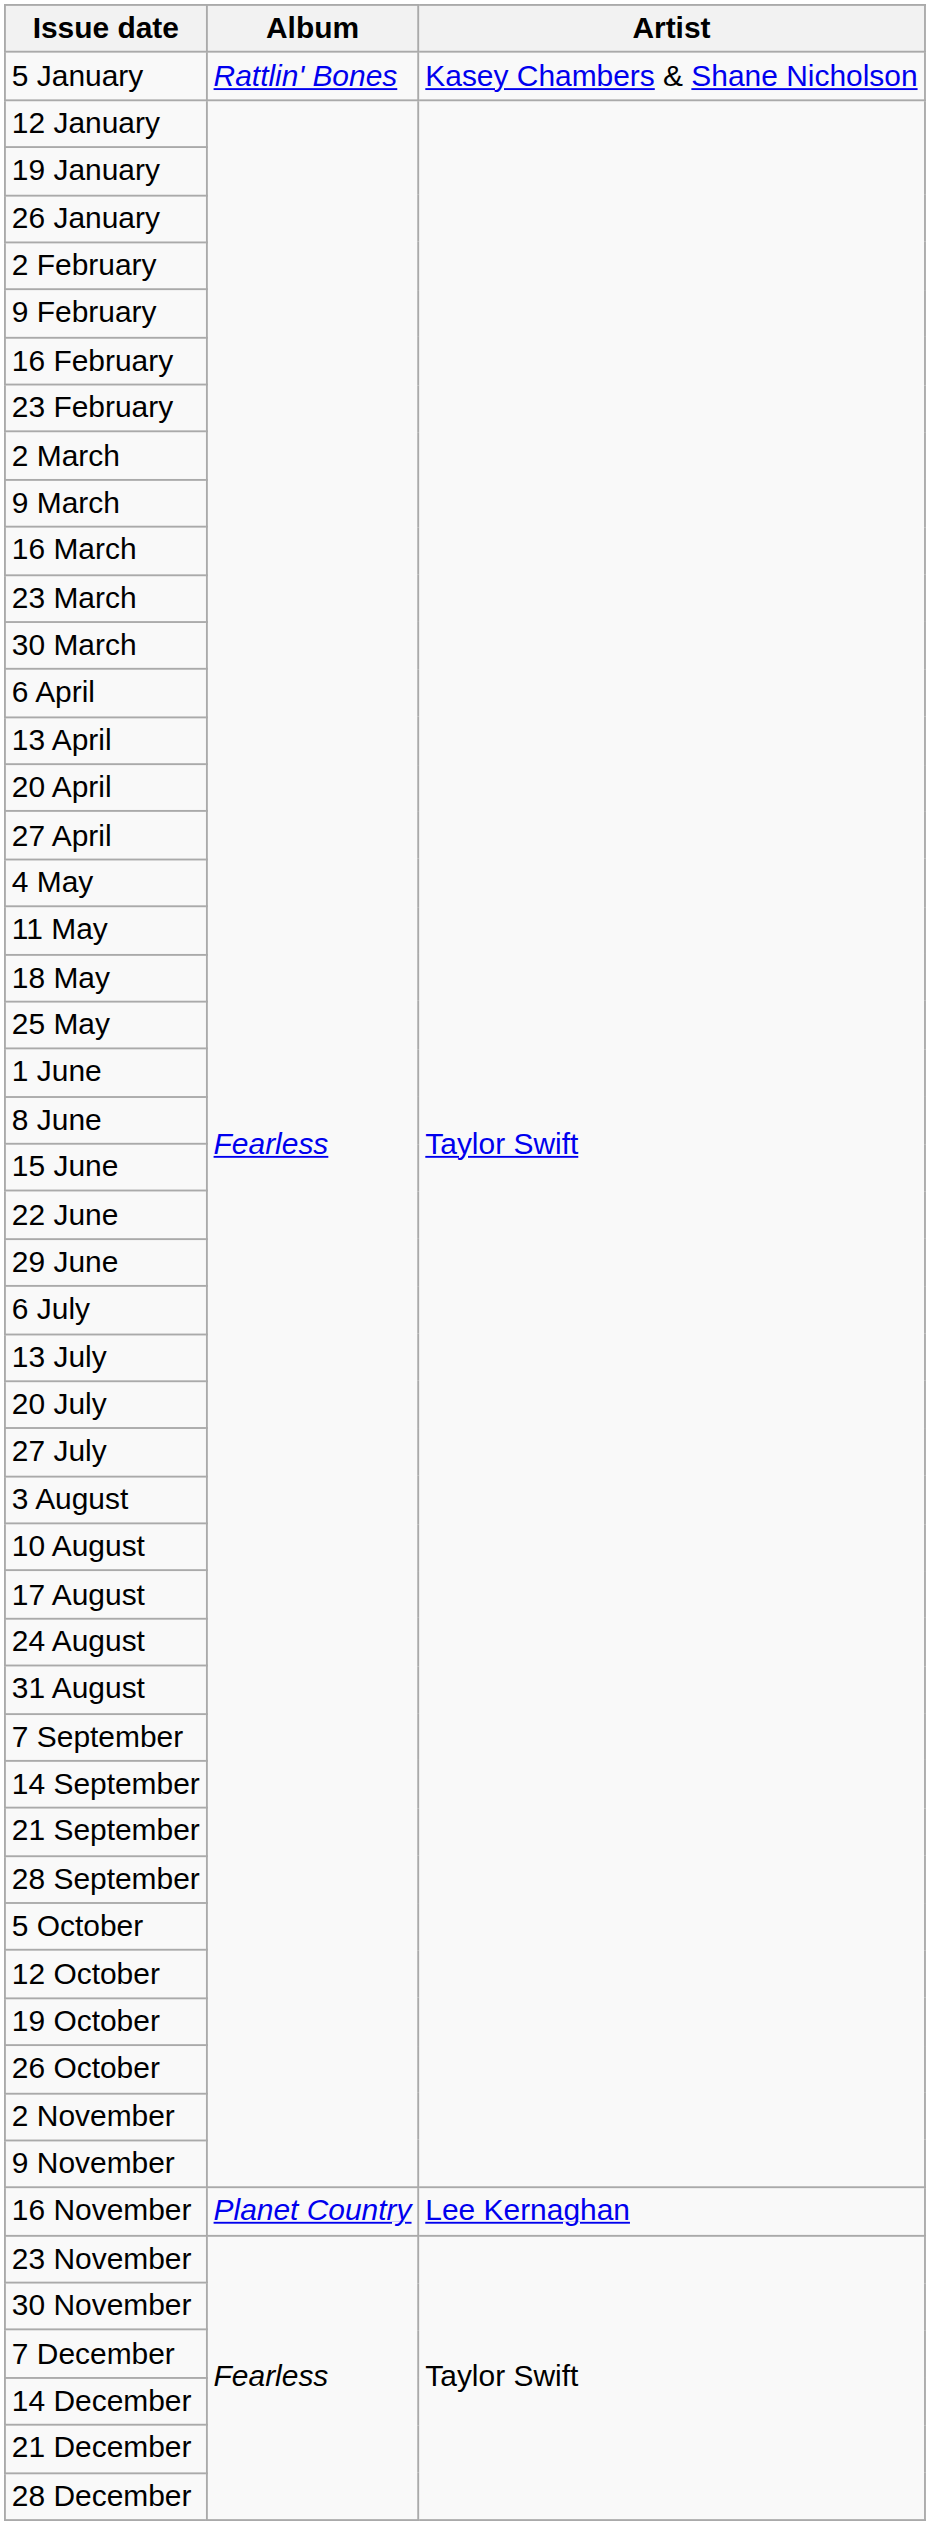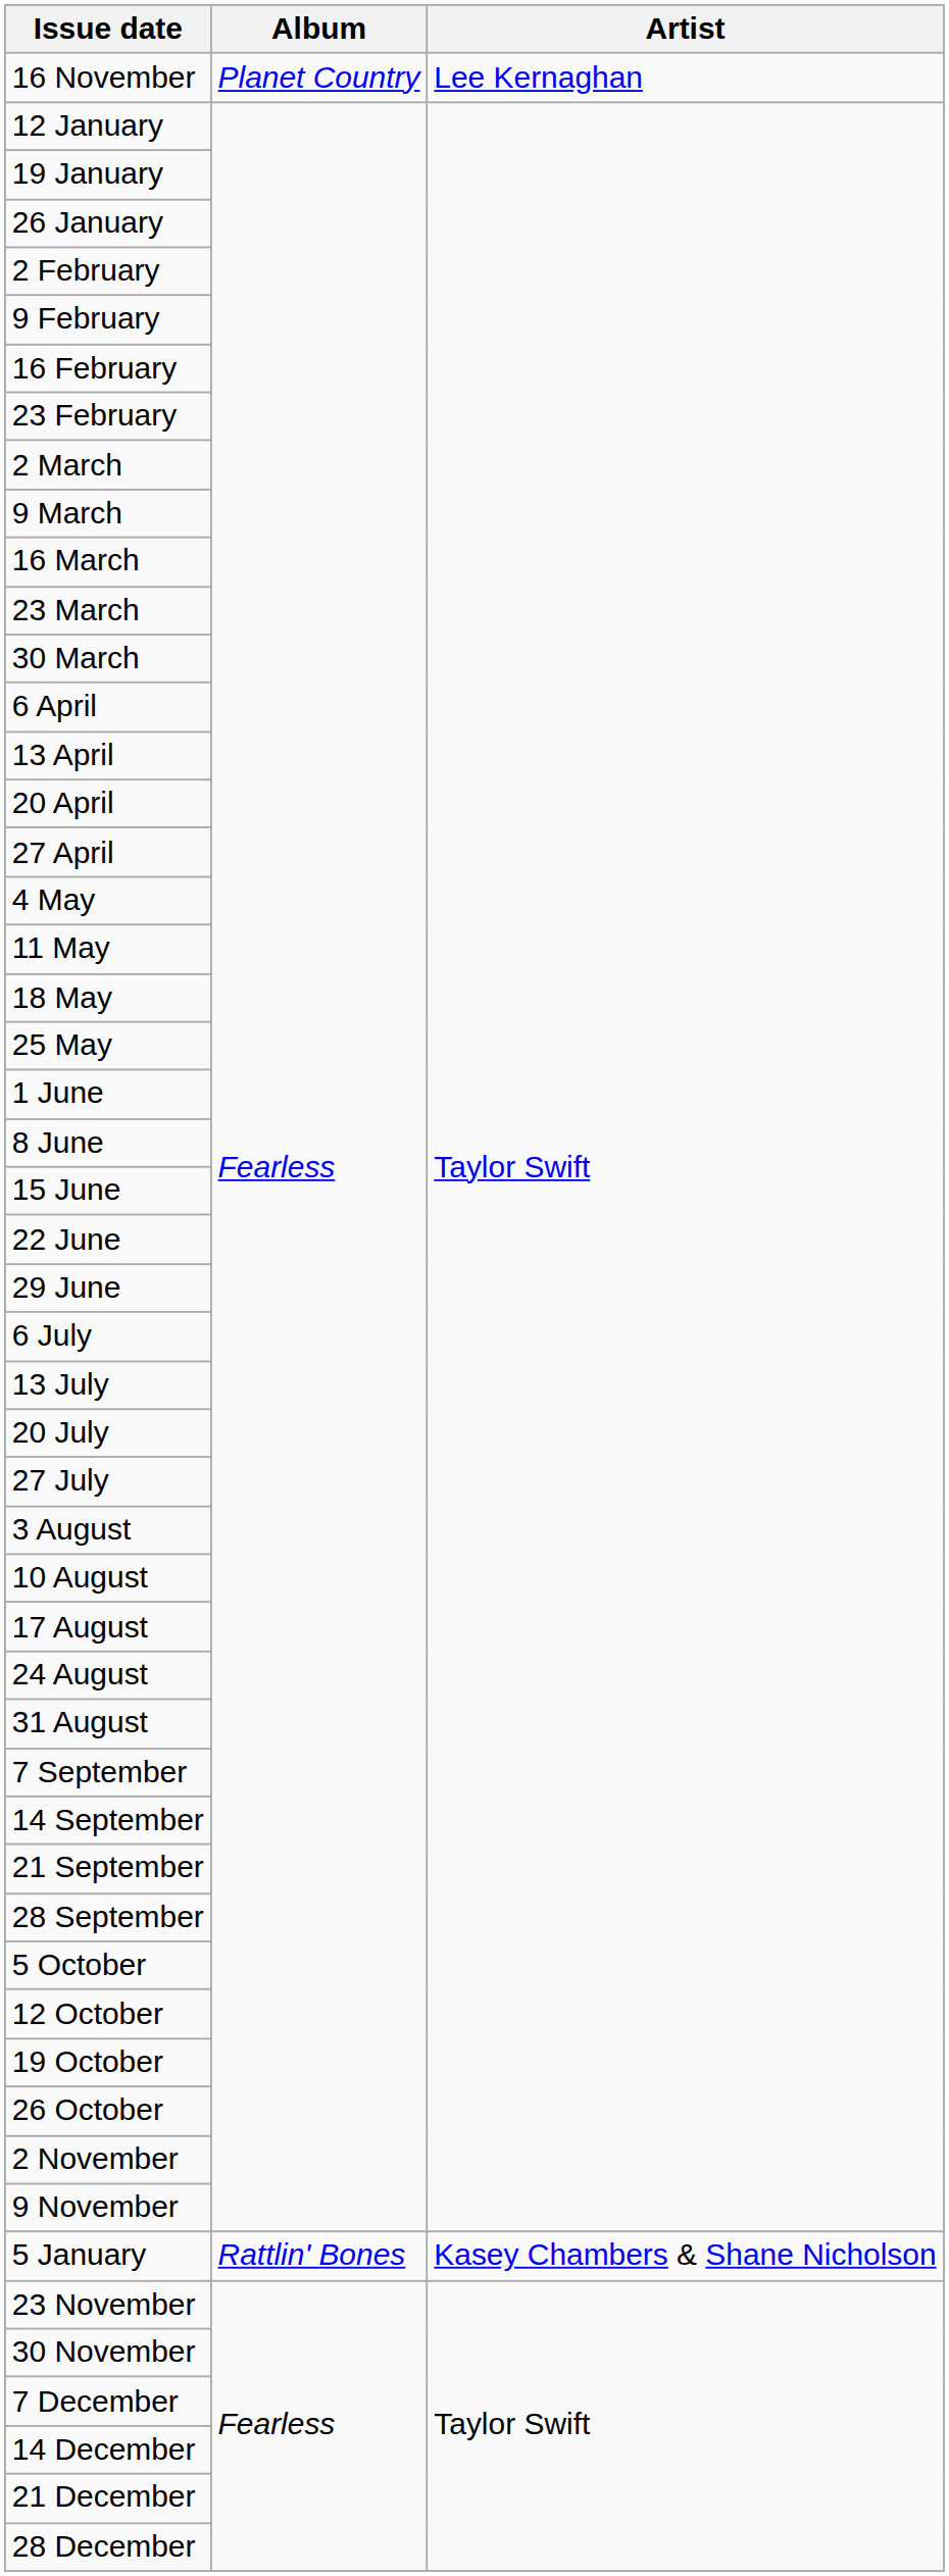rows swapped: 5 January <-> 16 November
